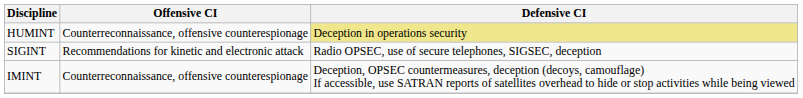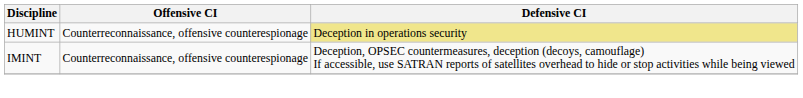- row: SIGINT | Recommendations for kinetic and electronic attack | Radio OPSEC, use of secure telephones, SIGSEC, deception
